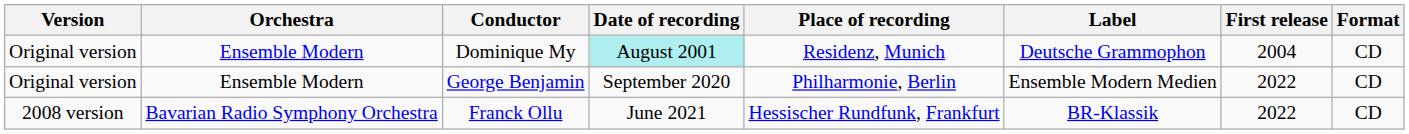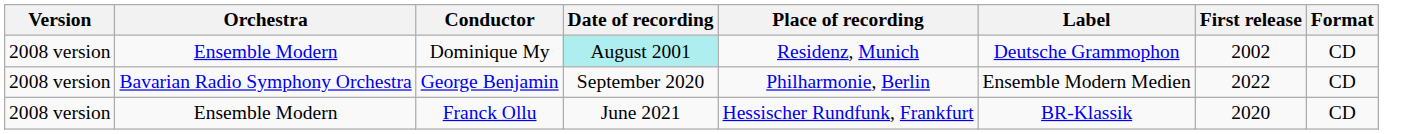Dominique My | Version: Original version -> 2008 version
Dominique My | First release: 2004 -> 2002
George Benjamin | Version: Original version -> 2008 version
George Benjamin | Orchestra: Ensemble Modern -> Bavarian Radio Symphony Orchestra
Franck Ollu | Orchestra: Bavarian Radio Symphony Orchestra -> Ensemble Modern
Franck Ollu | First release: 2022 -> 2020
